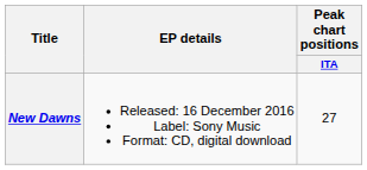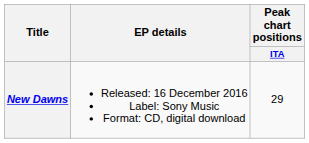New Dawns | Peak chart positions / ITA: 27 -> 29
